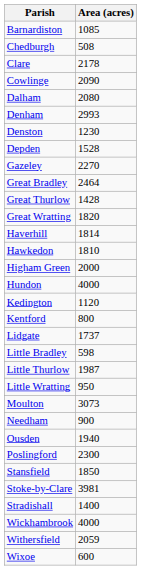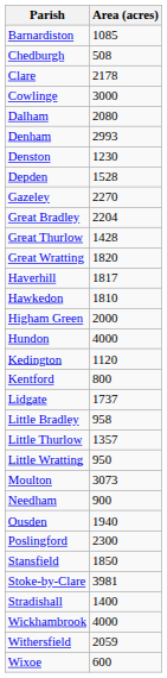Cowlinge | Area (acres): 2090 -> 3000
Great Bradley | Area (acres): 2464 -> 2204
Haverhill | Area (acres): 1814 -> 1817
Little Bradley | Area (acres): 598 -> 958
Little Thurlow | Area (acres): 1987 -> 1357
